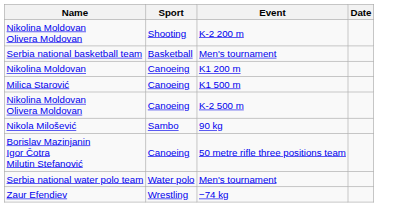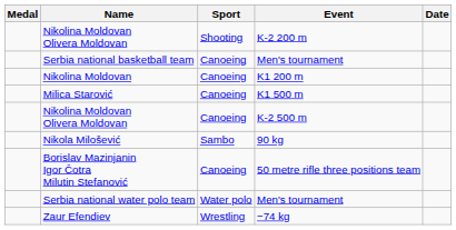+ column: Medal
Serbia national basketball team | Sport: Basketball -> Canoeing
